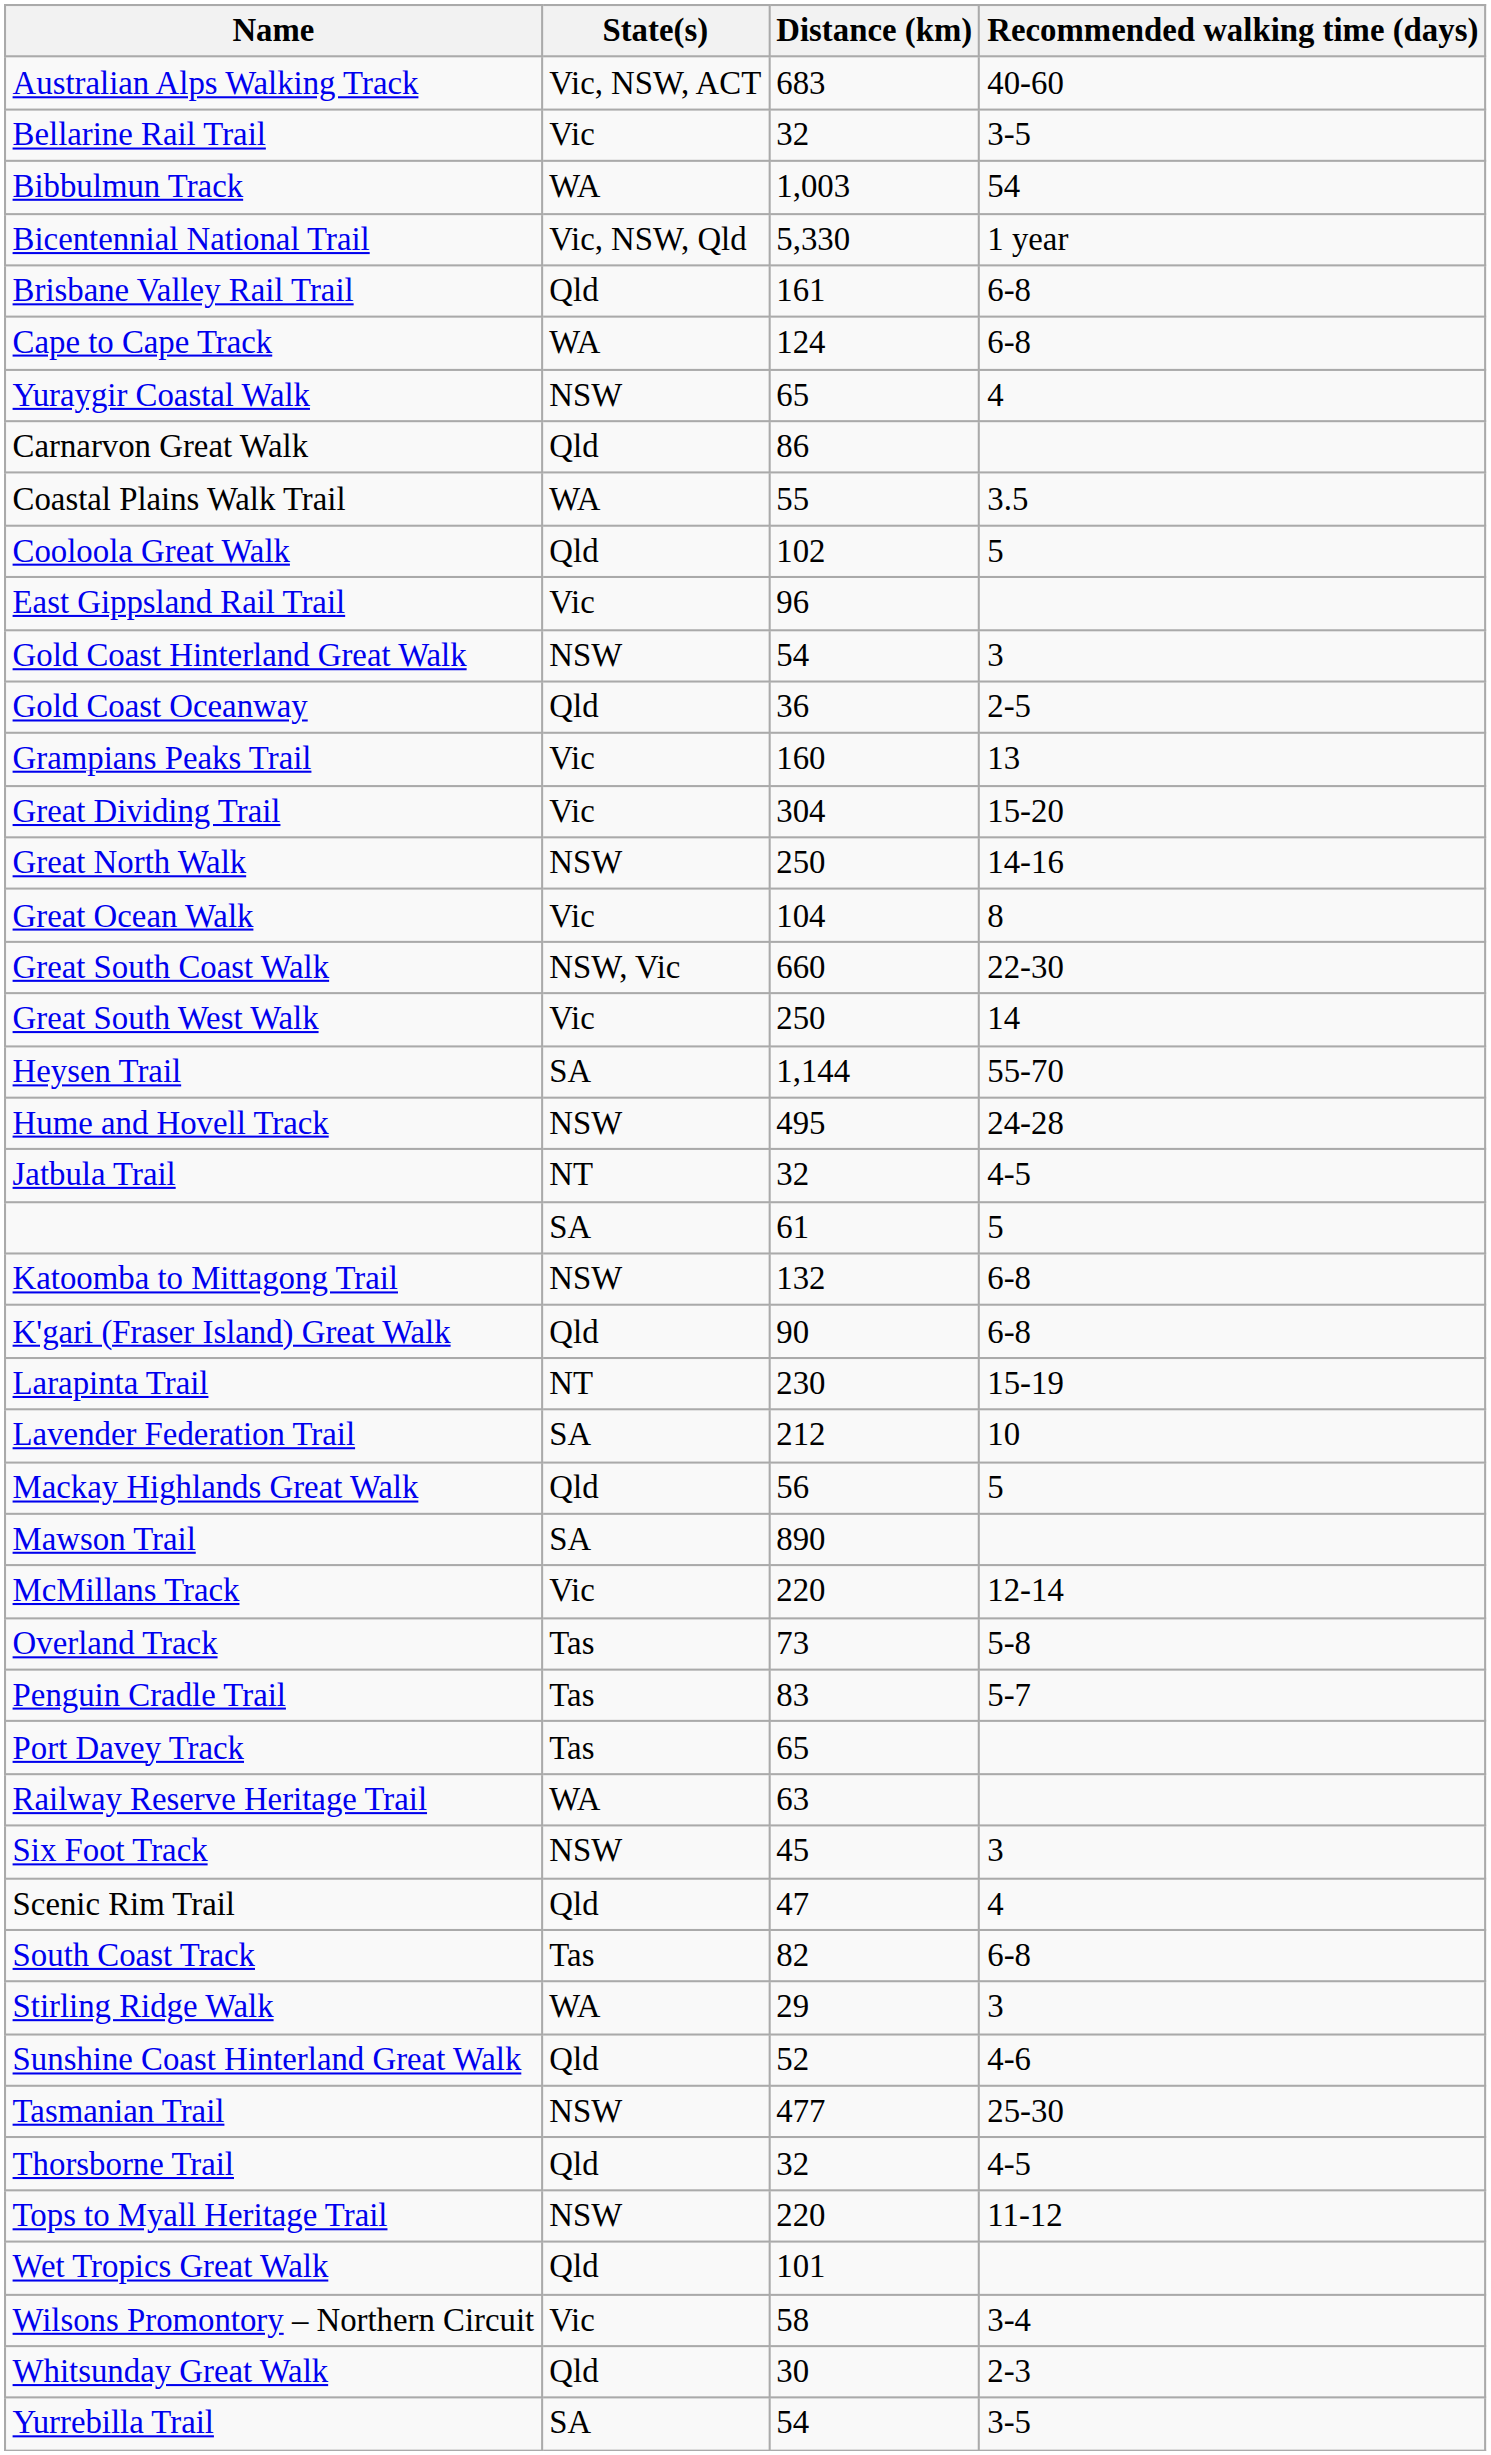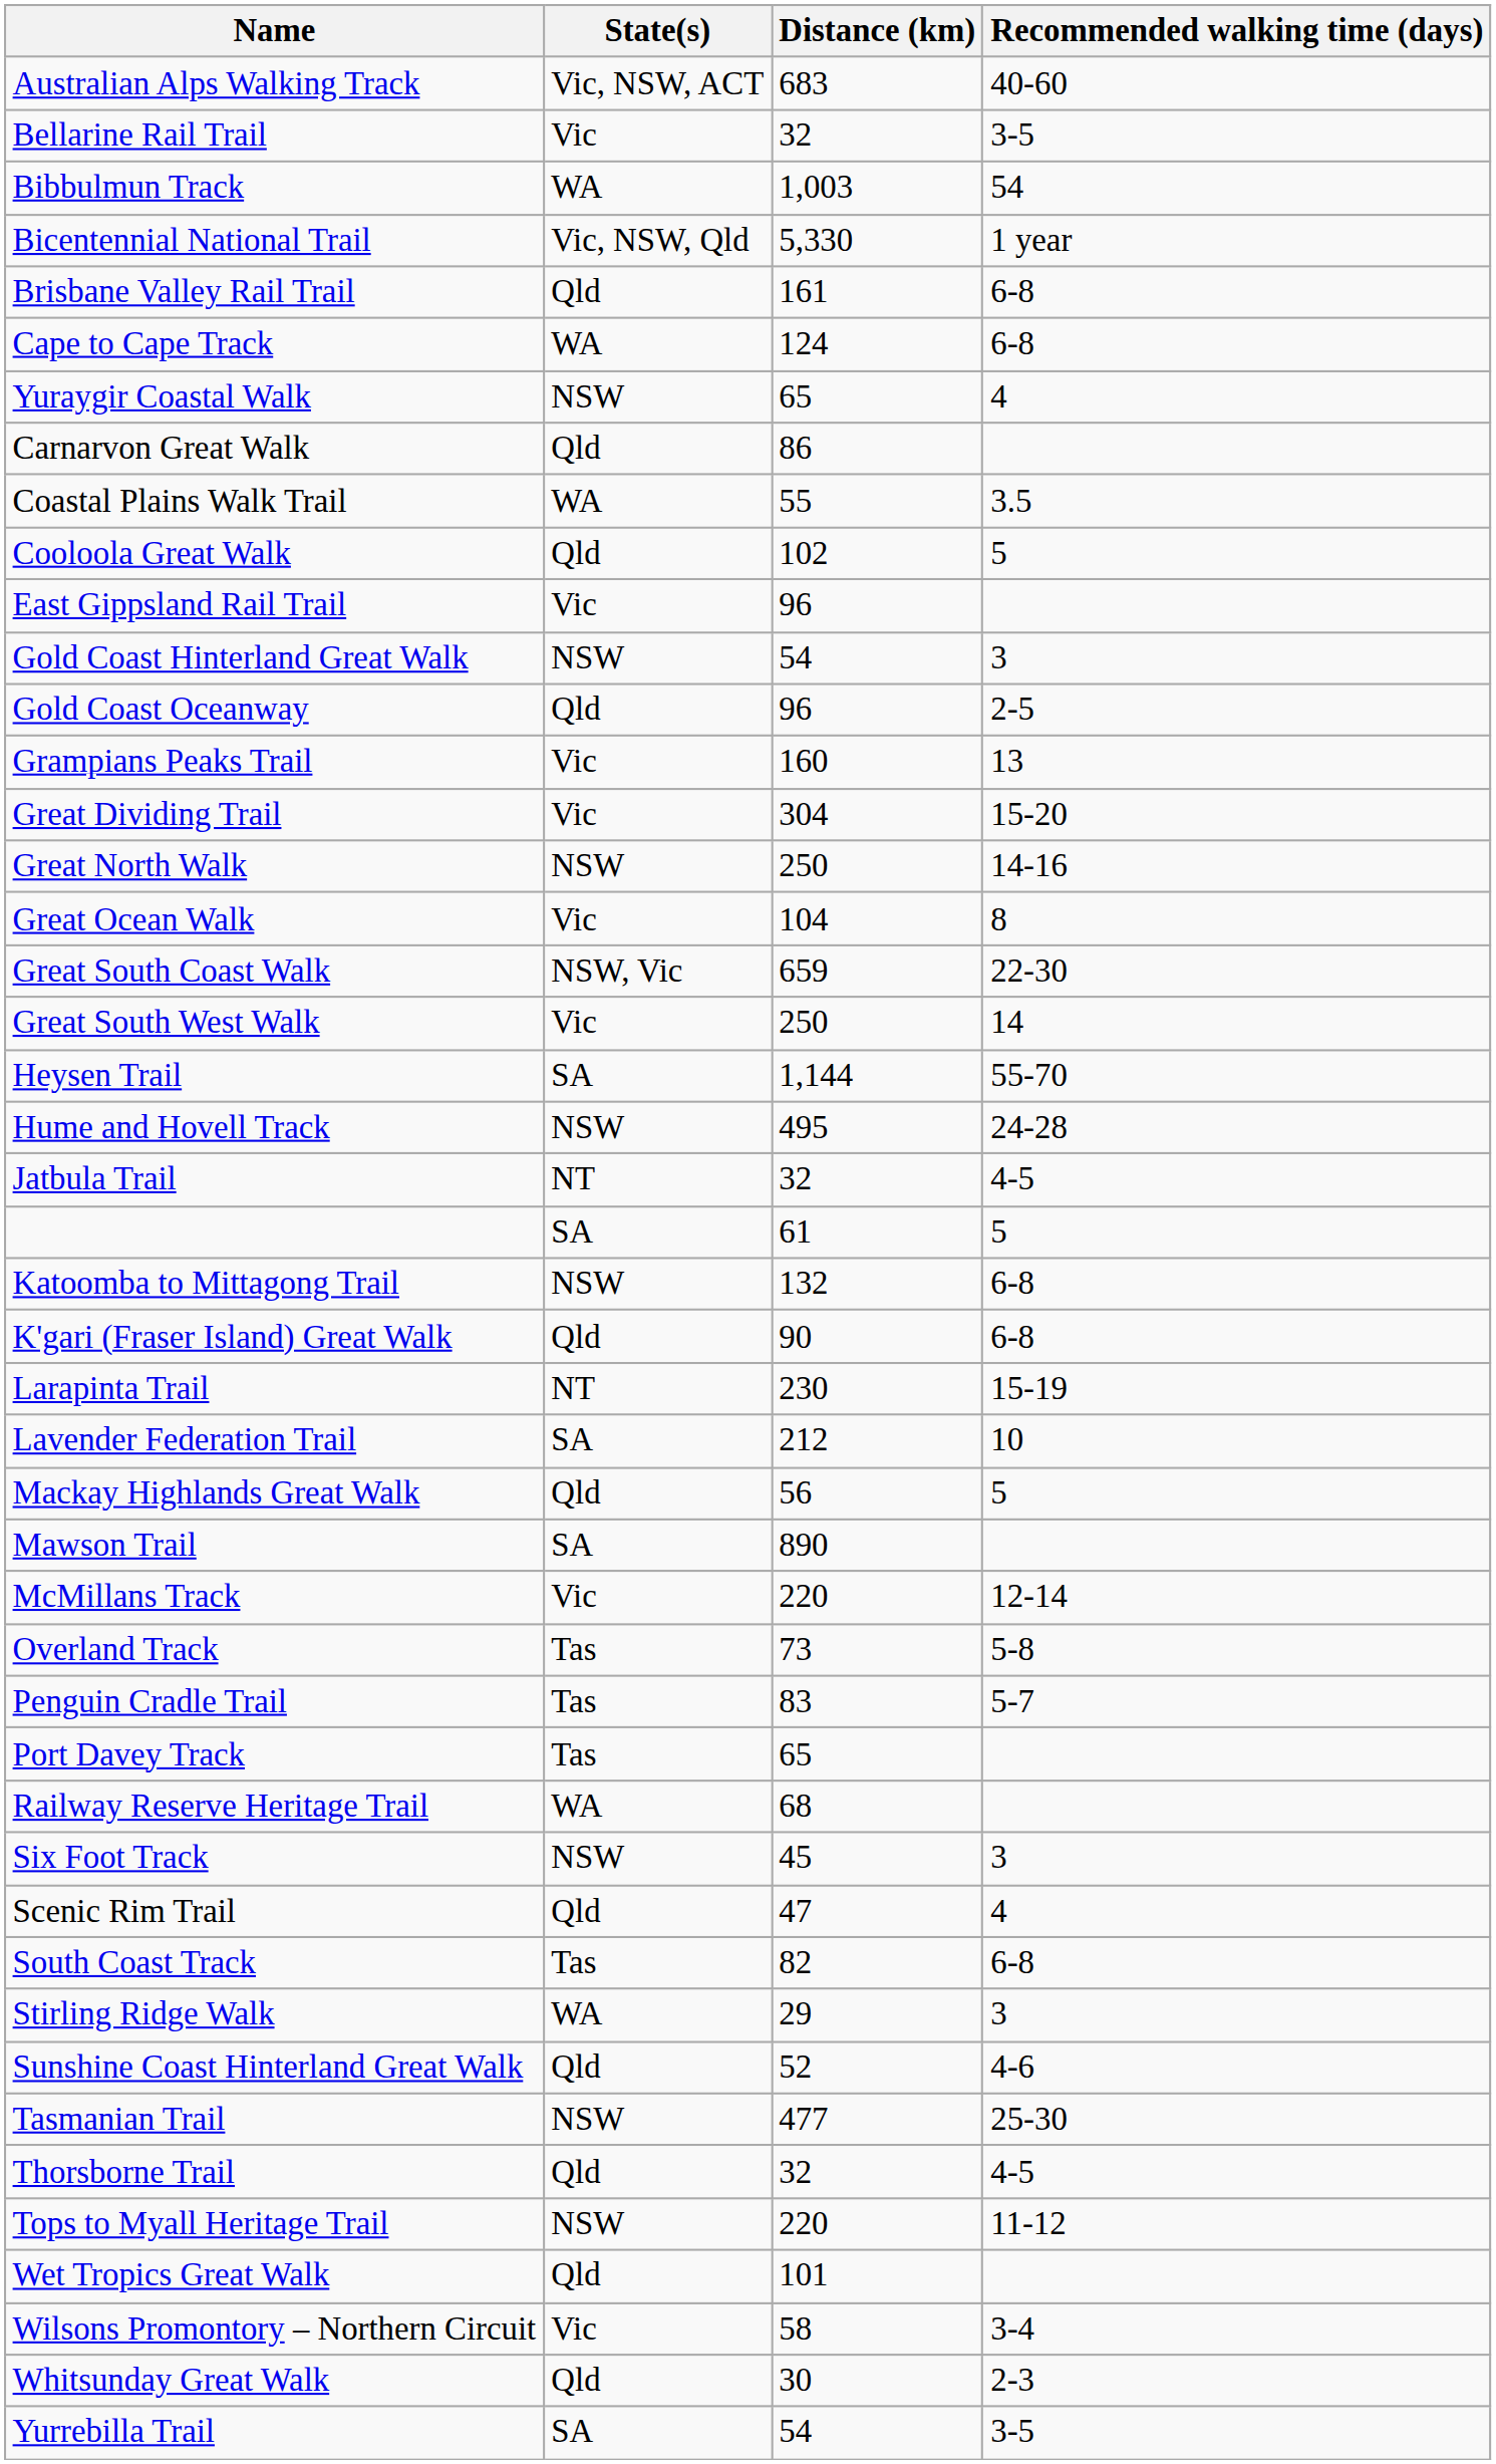Gold Coast Oceanway | Distance (km): 36 -> 96
Great South Coast Walk | Distance (km): 660 -> 659
Railway Reserve Heritage Trail | Distance (km): 63 -> 68
